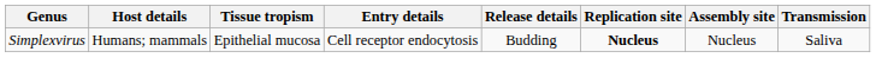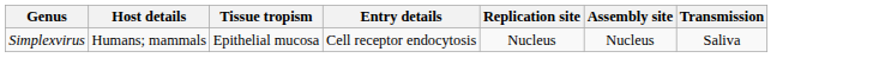- column: Release details | Budding
Simplexvirus | Replication site: bold -> normal
